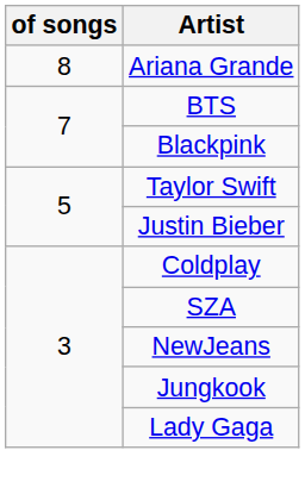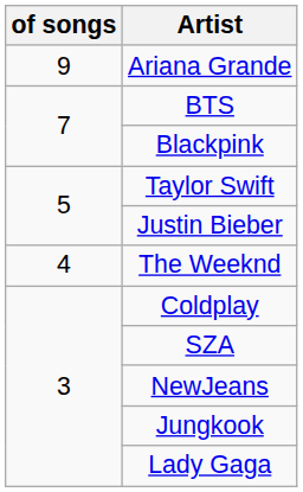Ariana Grande | of songs: 8 -> 9
+ row: 4 | The Weeknd
